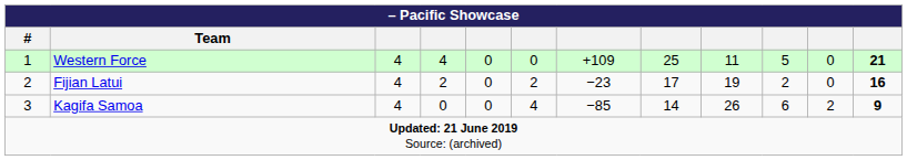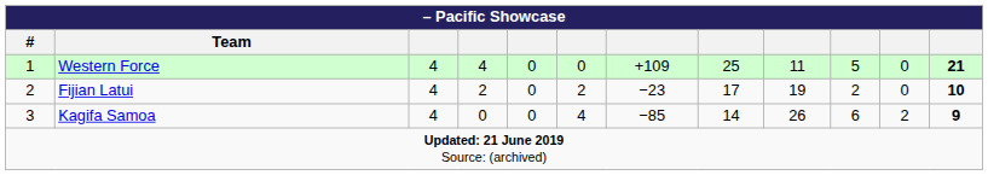Fijian Latui | column 12: 16 -> 10
